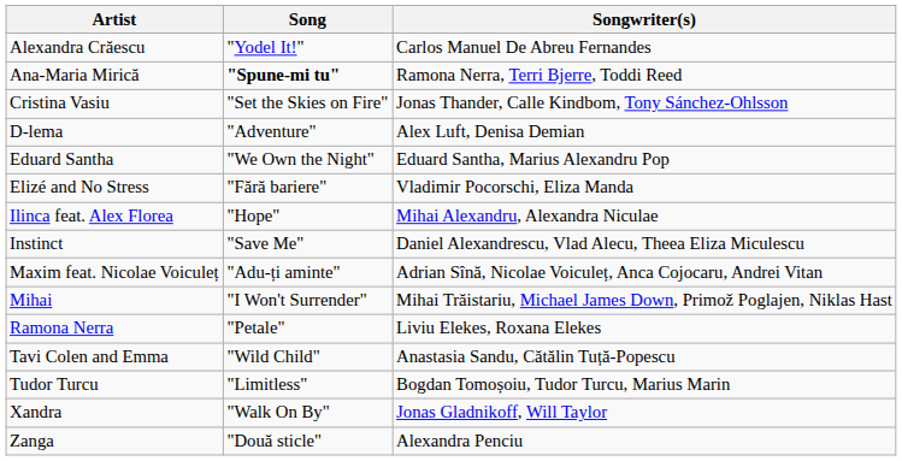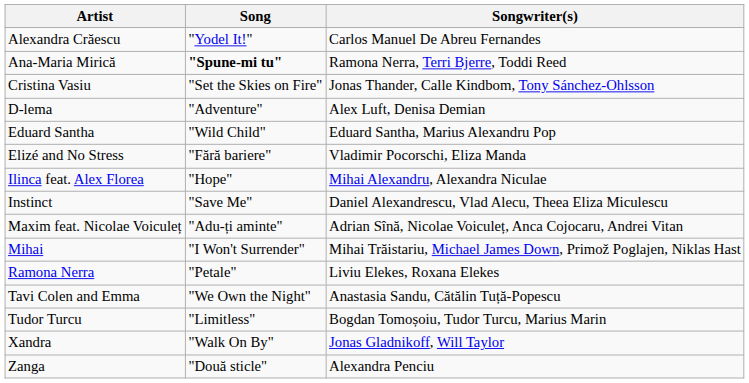Eduard Santha | Song: "We Own the Night" -> "Wild Child"
Tavi Colen and Emma | Song: "Wild Child" -> "We Own the Night"
